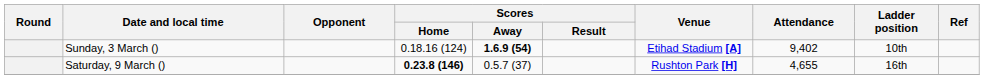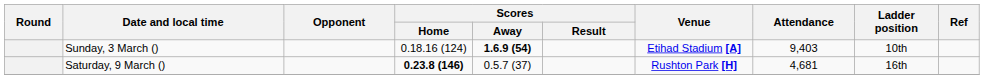Sunday, 3 March () | Attendance: 9,402 -> 9,403
Saturday, 9 March () | Attendance: 4,655 -> 4,681
